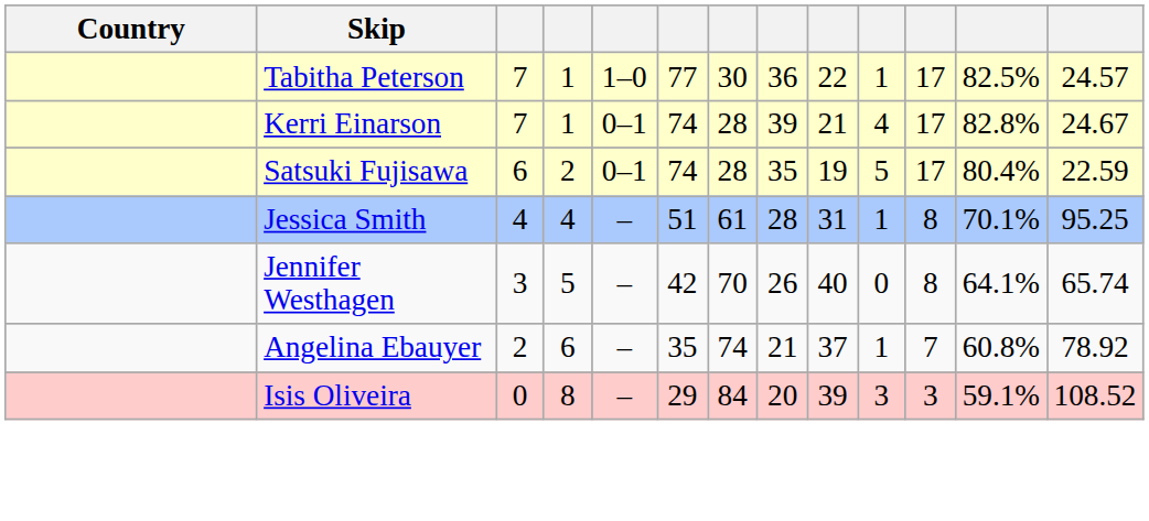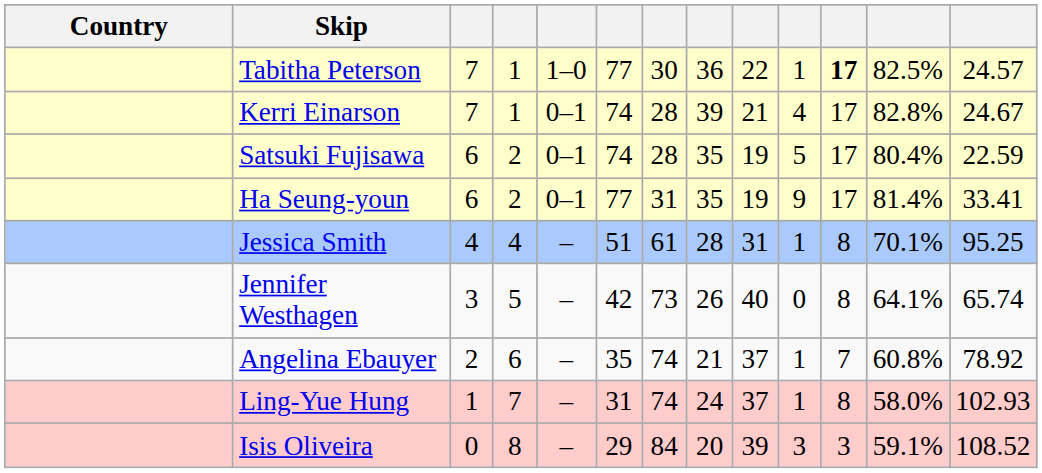Tabitha Peterson | column 11: normal -> bold
+ row: Ha Seung-youn | 6 | 2 | 0–1 | 77 | 31 | 35 | 19 | 9 | 17 | 81.4% | 33.41
Jennifer Westhagen | column 7: 70 -> 73
+ row: Ling-Yue Hung | 1 | 7 | – | 31 | 74 | 24 | 37 | 1 | 8 | 58.0% | 102.93
